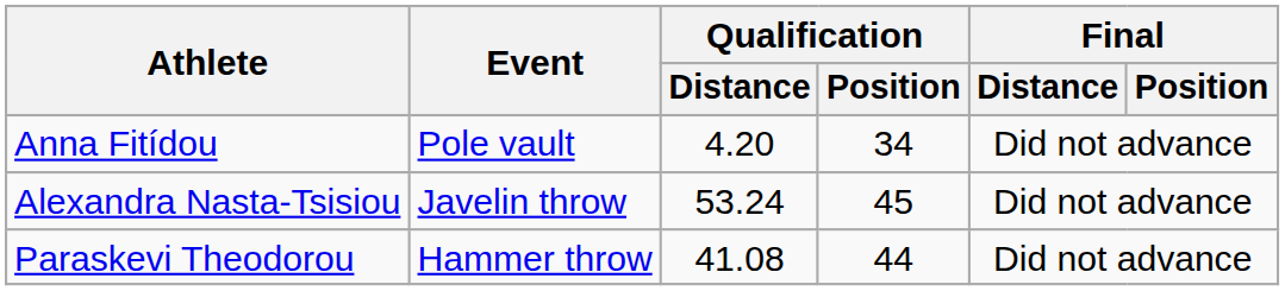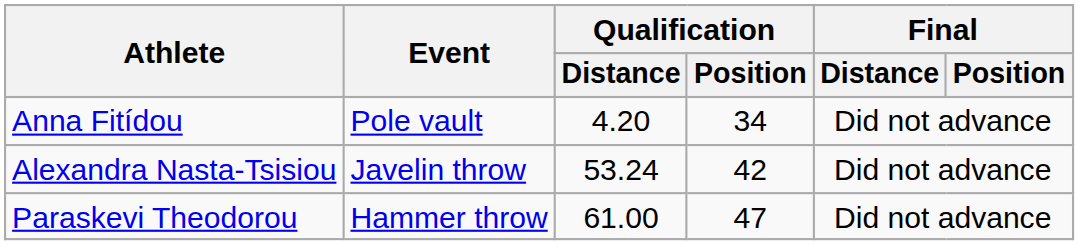Alexandra Nasta-Tsisiou | Qualification / Position: 45 -> 42
Paraskevi Theodorou | Qualification / Distance: 41.08 -> 61.00
Paraskevi Theodorou | Qualification / Position: 44 -> 47
